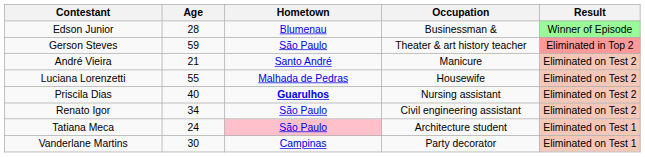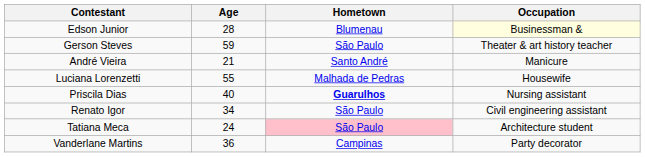- column: Result | Winner of Episode | Eliminated in Top 2 | Eliminated on Test 2 | Eliminated on Test 2 | Eliminated on Test 2 | Eliminated on Test 2 | Eliminated on Test 1 | Eliminated on Test 1
Edson Junior | Occupation: no background -> lightyellow background
Vanderlane Martins | Age: 30 -> 36
